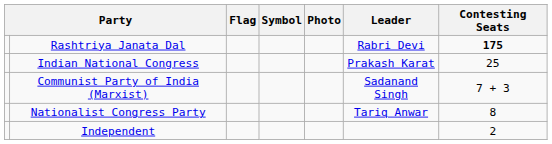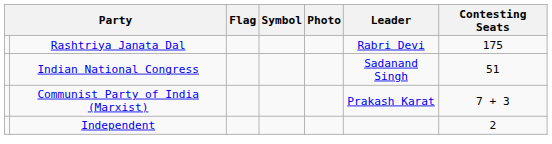Rashtriya Janata Dal | Contesting Seats: bold -> normal
Indian National Congress | Leader: Prakash Karat -> Sadanand Singh
Indian National Congress | Contesting Seats: 25 -> 51
Communist Party of India (Marxist) | Leader: Sadanand Singh -> Prakash Karat
- row: Nationalist Congress Party | Tariq Anwar | 8
